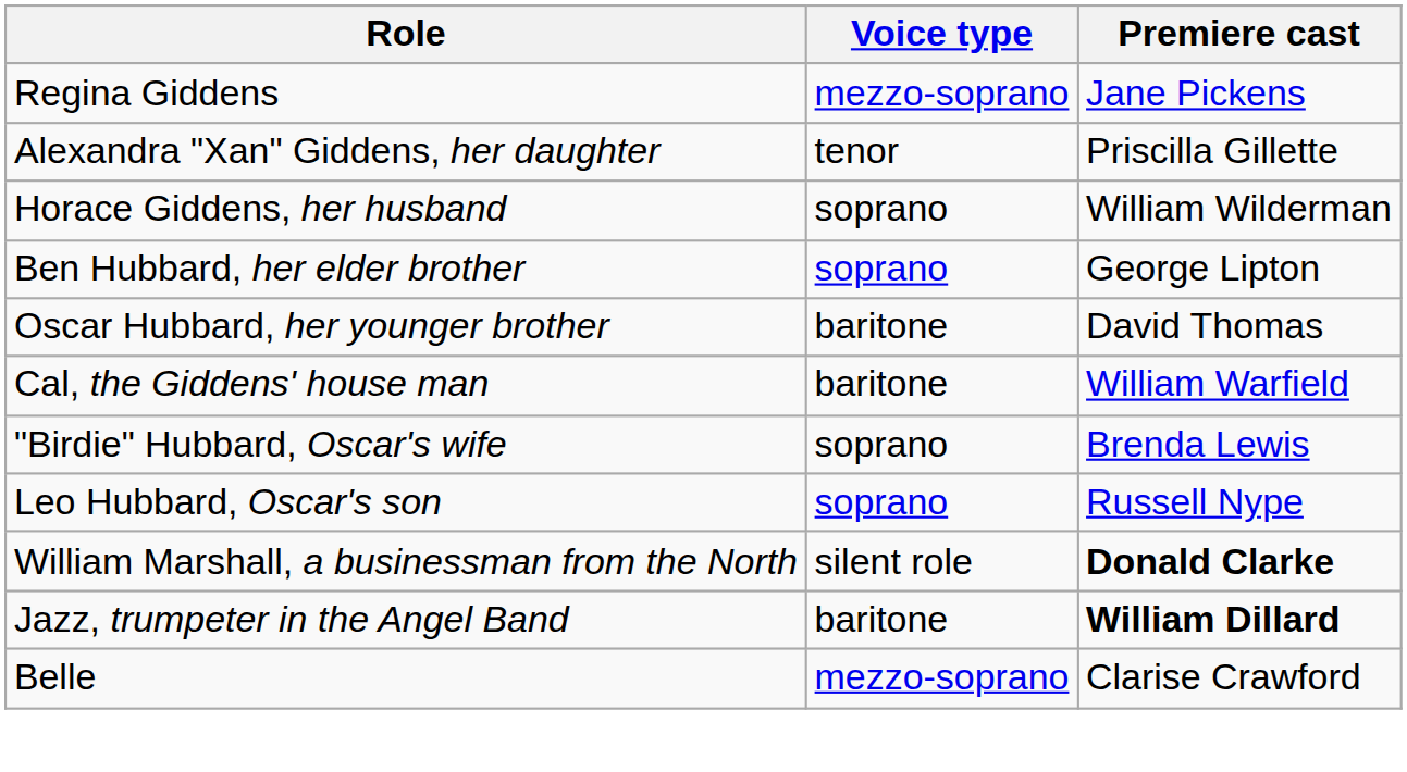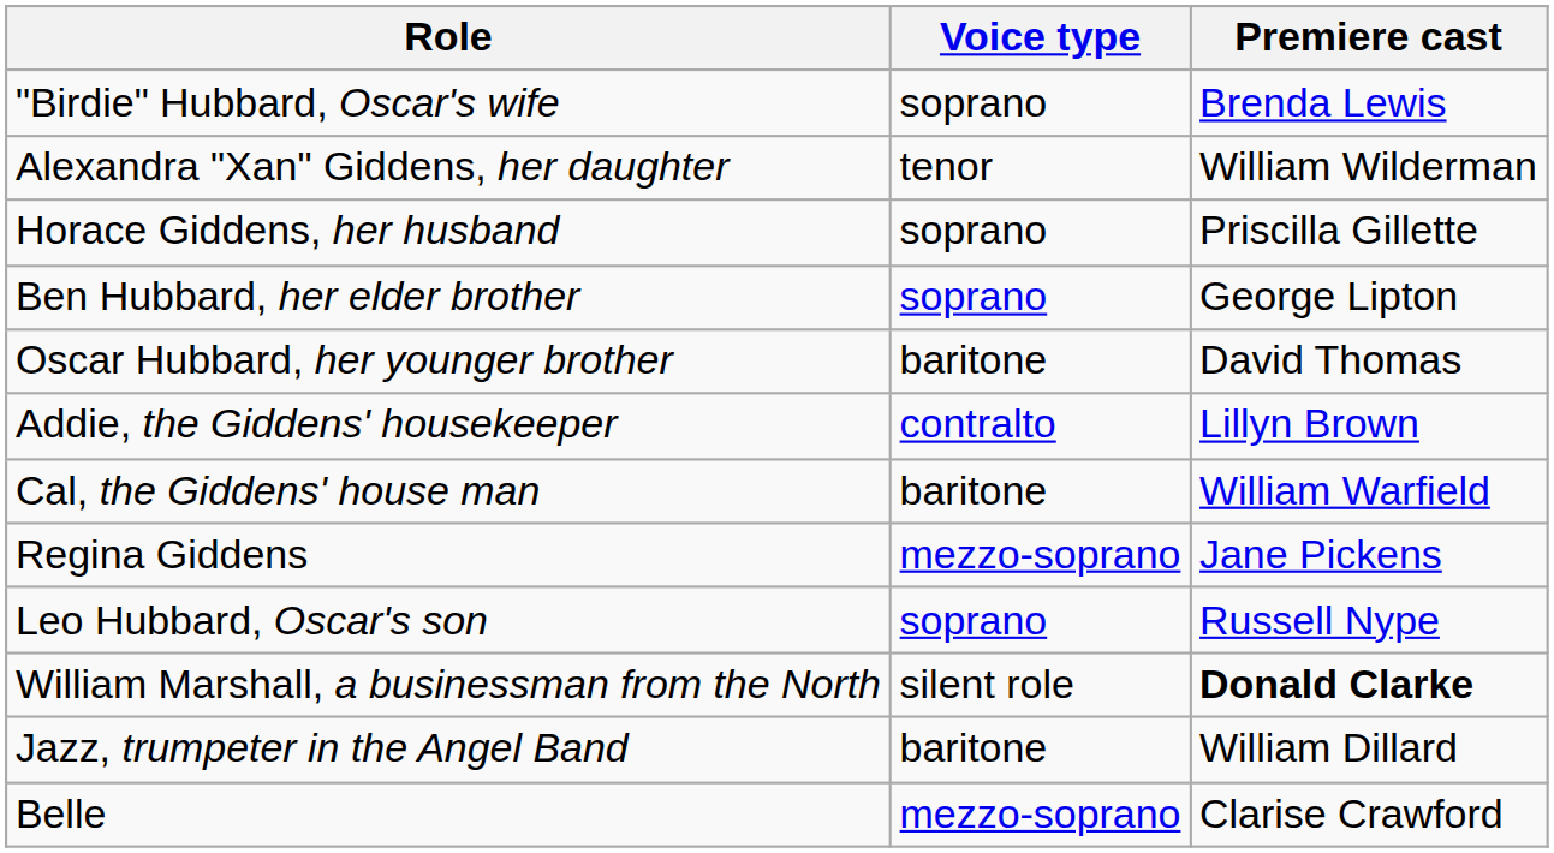rows swapped: Regina Giddens <-> "Birdie" Hubbard, Oscar's wife
Alexandra "Xan" Giddens, her daughter | Premiere cast: Priscilla Gillette -> William Wilderman
Horace Giddens, her husband | Premiere cast: William Wilderman -> Priscilla Gillette
+ row: Addie, the Giddens' housekeeper | contralto | Lillyn Brown
Jazz, trumpeter in the Angel Band | Premiere cast: bold -> normal
